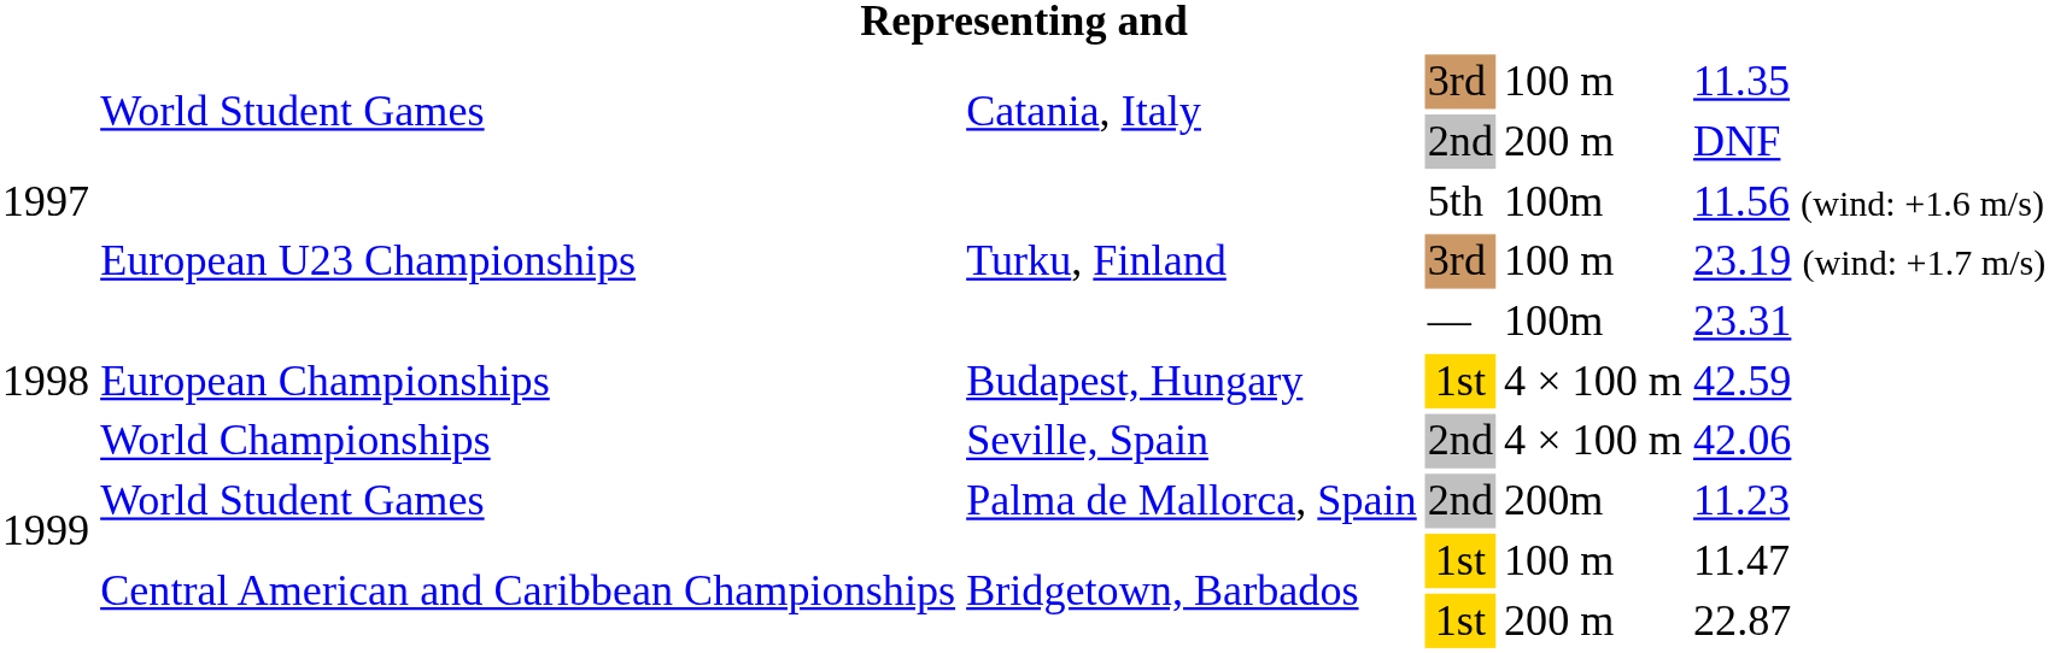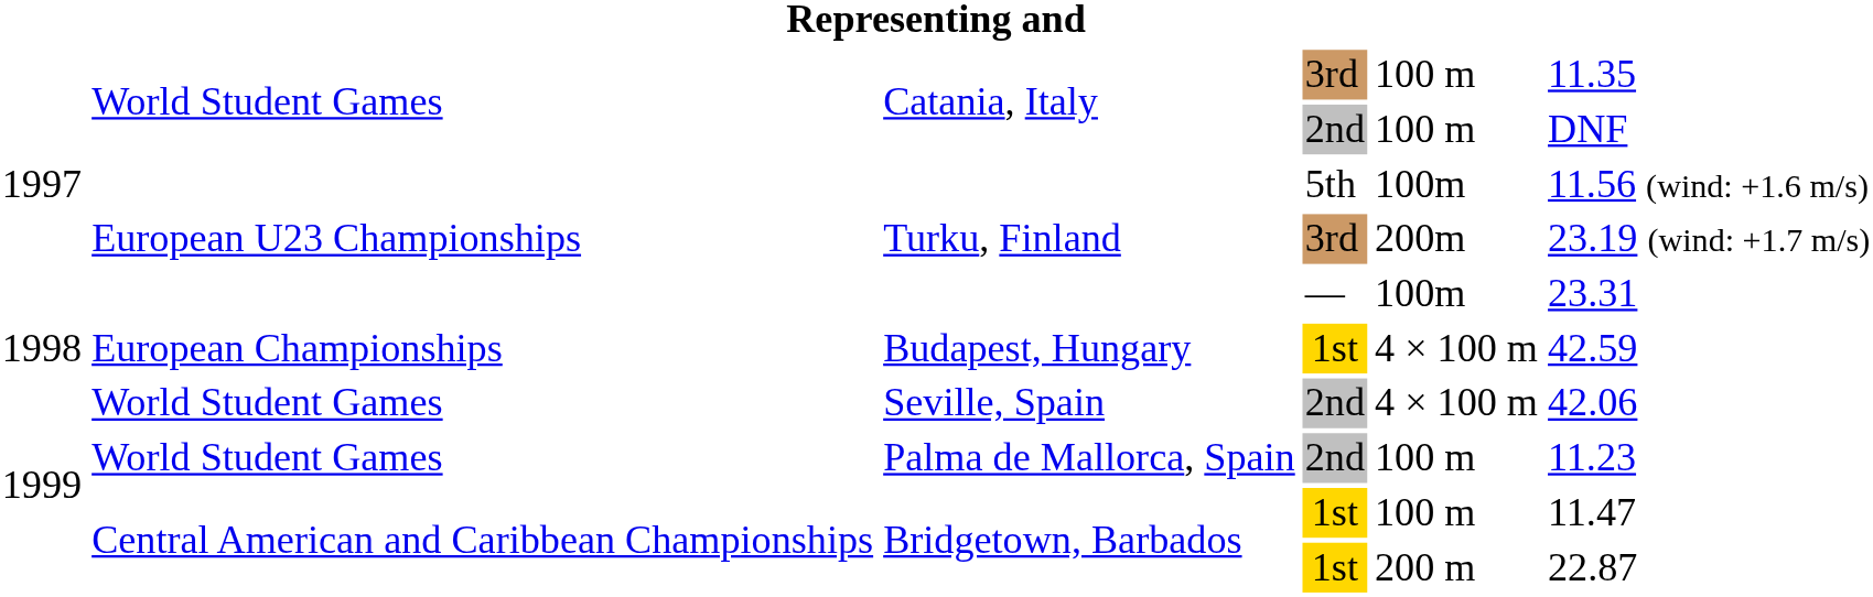Catania, Italy / 2nd | column 5: 200 m -> 100 m
Turku, Finland / 3rd | column 5: 100 m -> 200m
Seville, Spain | column 2: World Championships -> World Student Games
Palma de Mallorca, Spain | column 5: 200m -> 100 m
